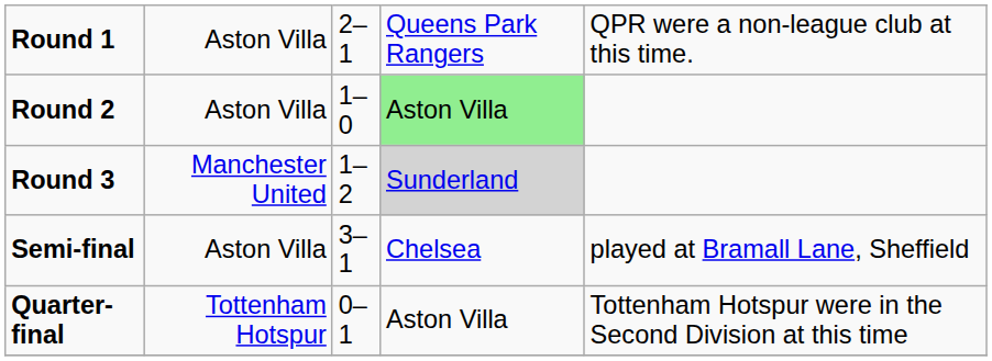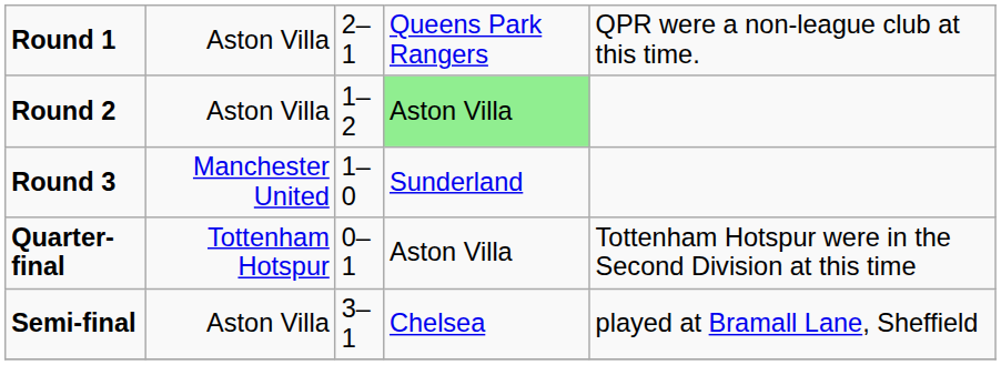Round 2 | column 3: 1–0 -> 1–2
Round 3 | column 3: 1–2 -> 1–0
Round 3 | column 4: lightgrey background -> no background
rows swapped: Quarter-final <-> Semi-final
